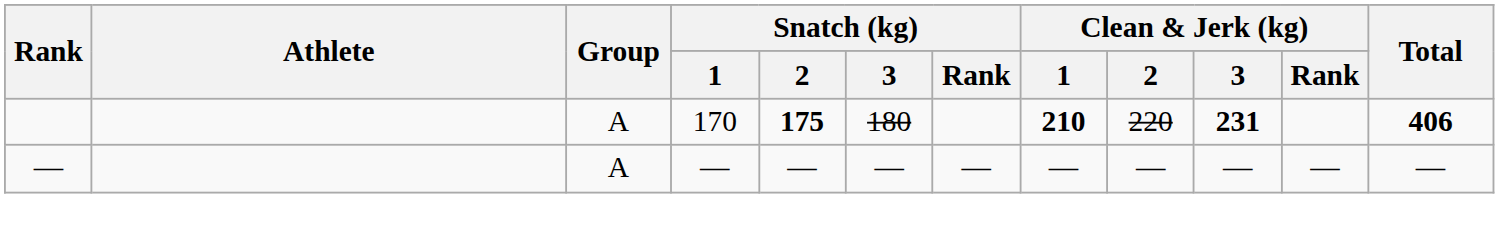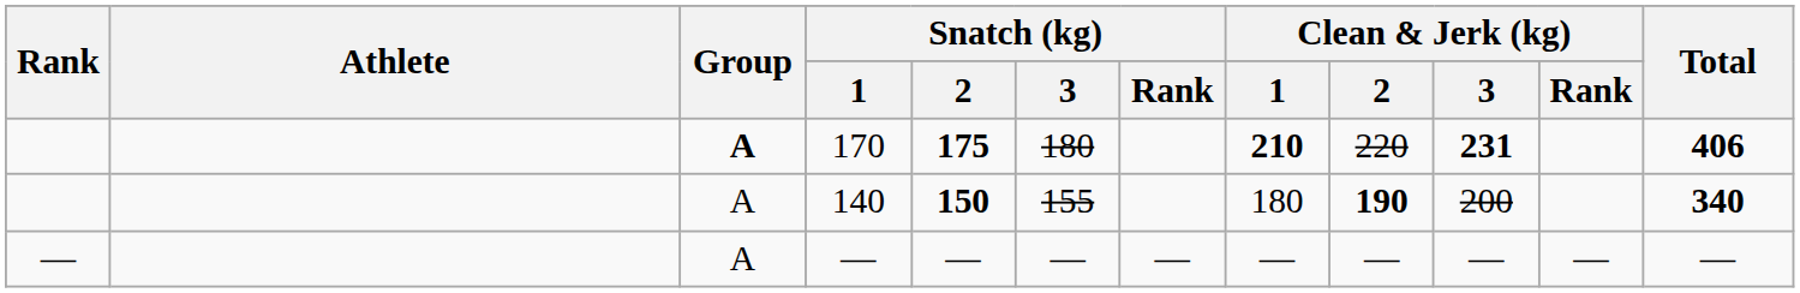170 | Group: normal -> bold
+ row: A | 140 | 150 | 155 | 180 | 190 | 200 | 340
